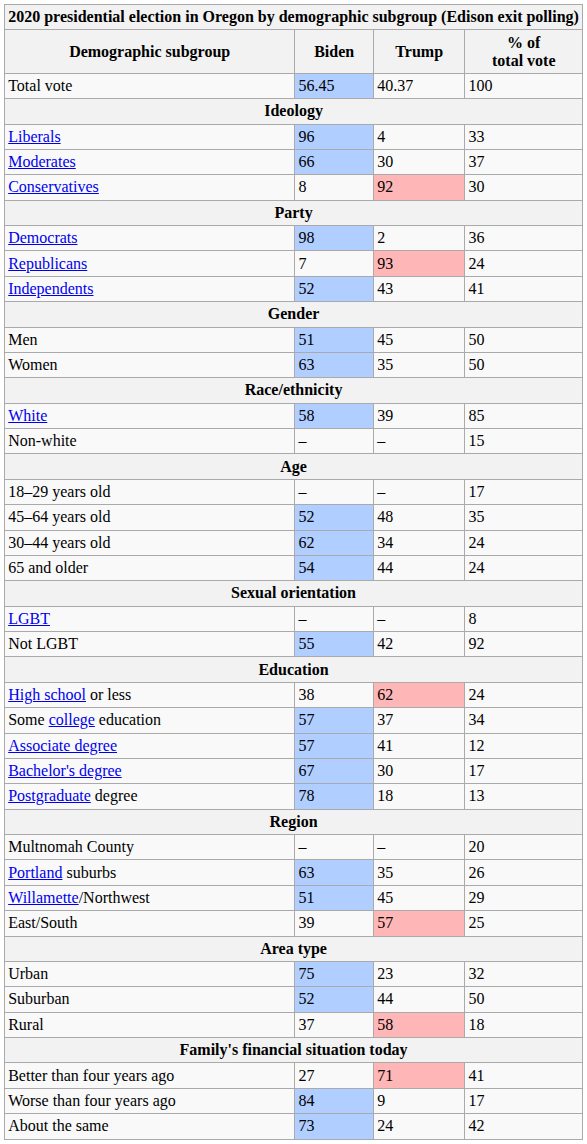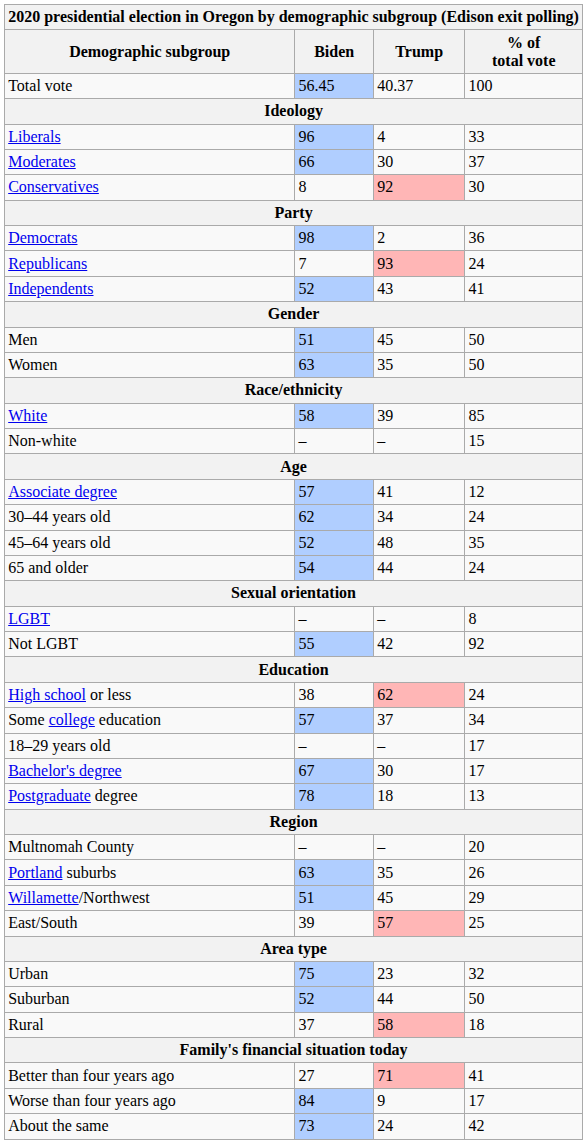rows swapped: 18–29 years old <-> Associate degree
rows swapped: 30–44 years old <-> 45–64 years old
